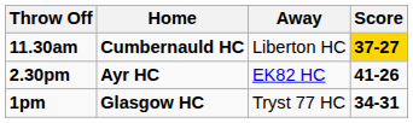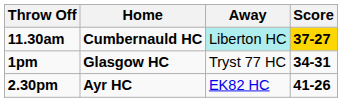11.30am | Away: no background -> paleturquoise background
rows swapped: 1pm <-> 2.30pm
